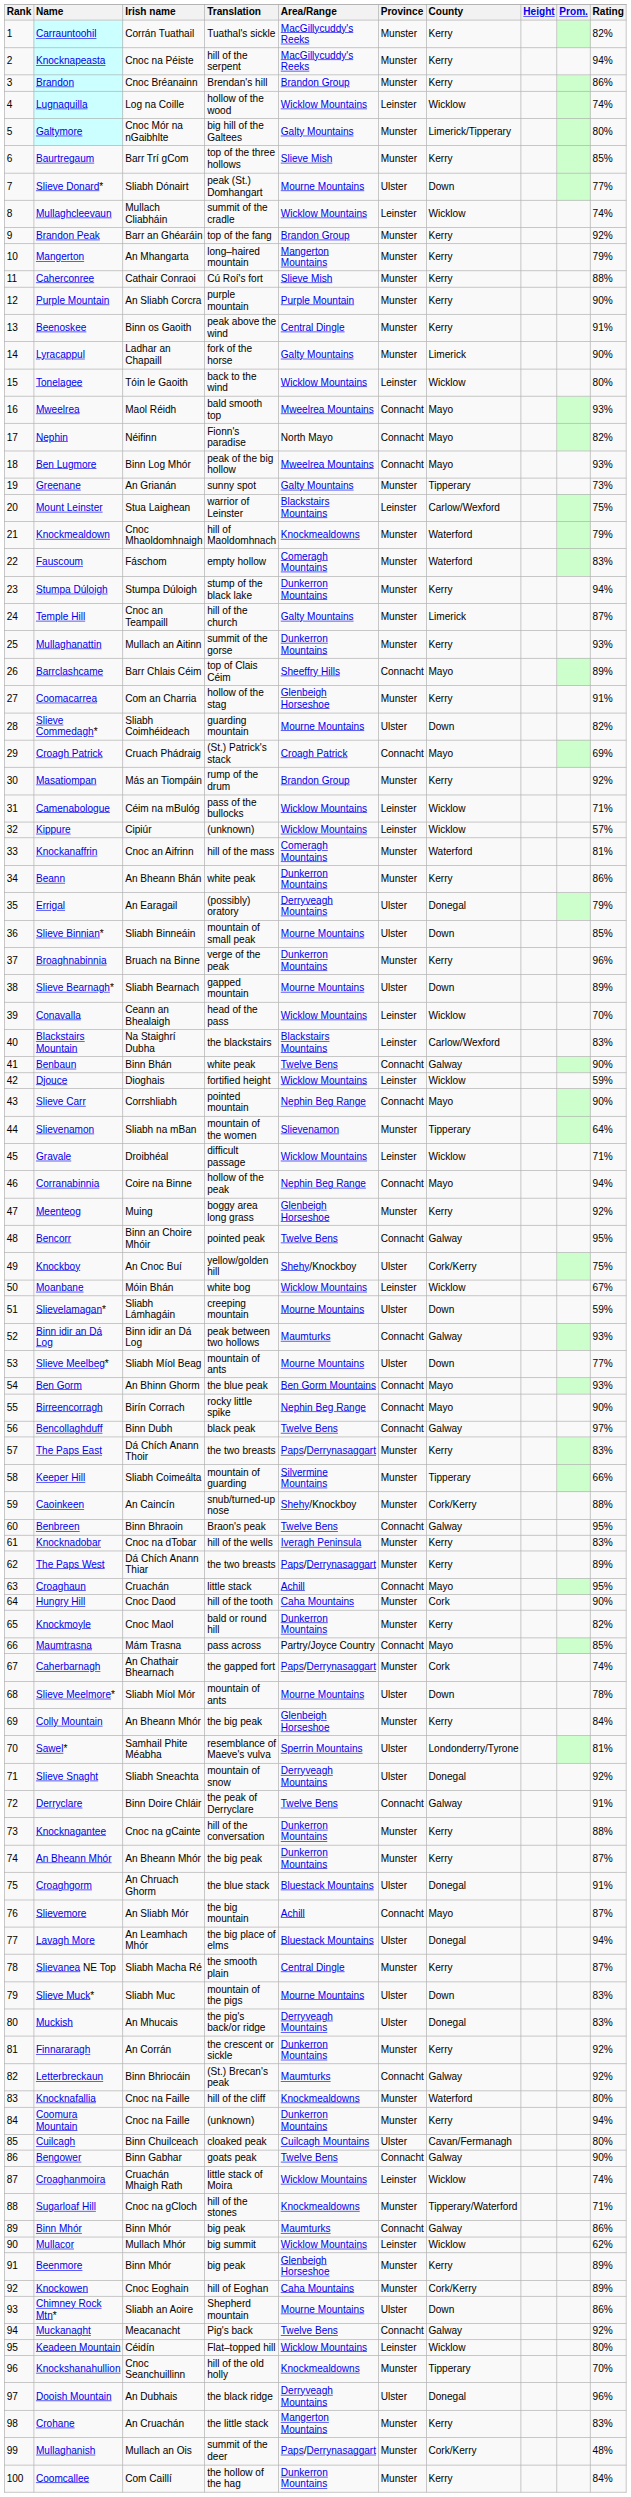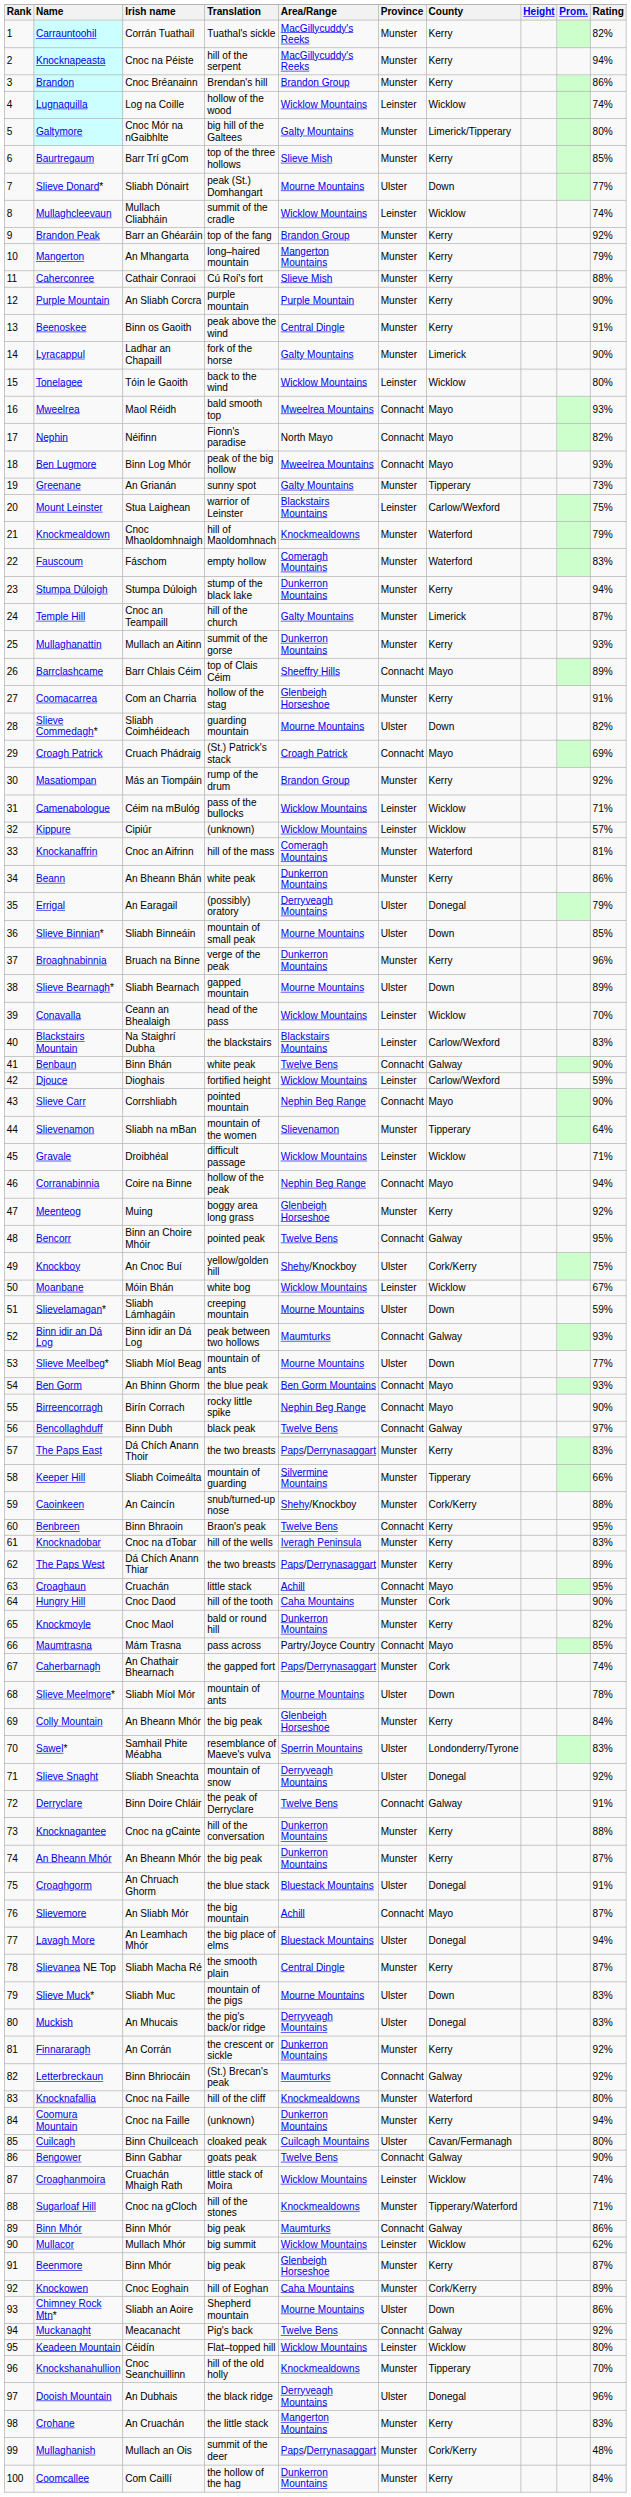Djouce | County: Wicklow -> Carlow/Wexford
Benbreen | County: Galway -> Kerry
Sawel* | Rating: 81% -> 83%
Beenmore | Rating: 89% -> 87%
